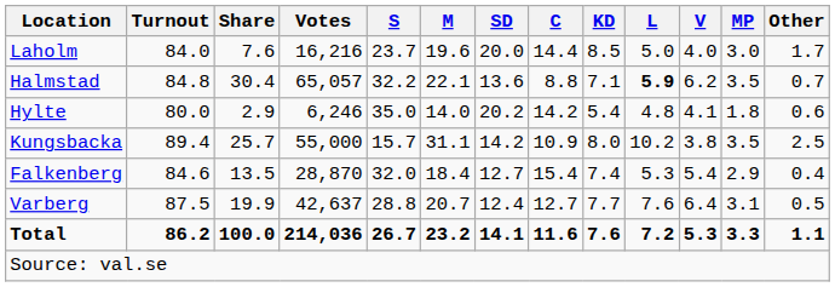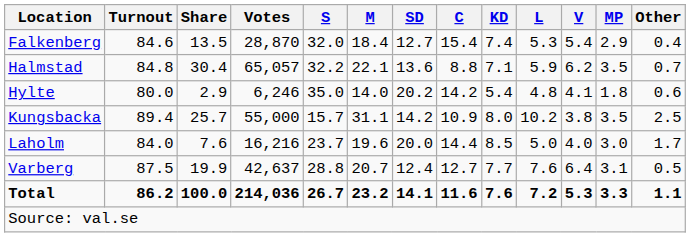rows swapped: Falkenberg <-> Laholm
Halmstad | L: bold -> normal
